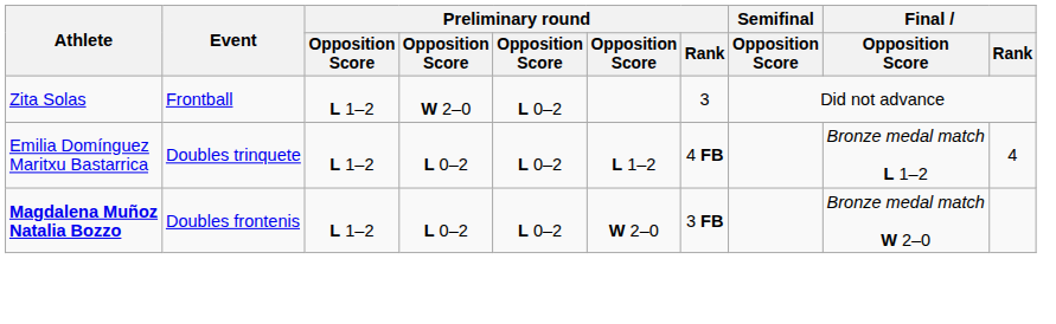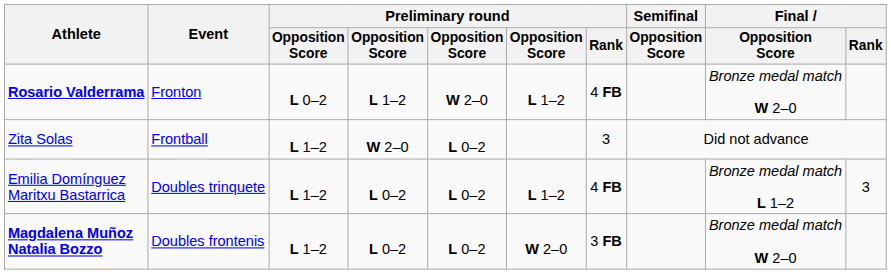+ row: Rosario Valderrama | Fronton | L 0–2 | L 1–2 | W 2–0 | L 1–2 | 4 FB | Bronze medal match W 2–0
Emilia Domínguez Maritxu Bastarrica | Final / Rank: 4 -> 3
